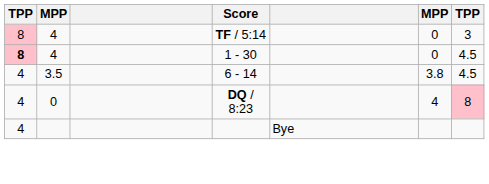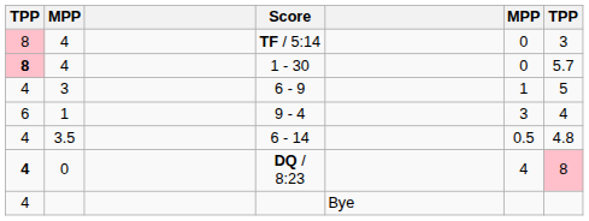1 - 30 | column 7: 4.5 -> 5.7
+ row: 4 | 3 | 6 - 9 | 1 | 5
+ row: 6 | 1 | 9 - 4 | 3 | 4
6 - 14 | column 6: 3.8 -> 0.5
6 - 14 | column 7: 4.5 -> 4.8
DQ / 8:23 | column 1: normal -> bold
